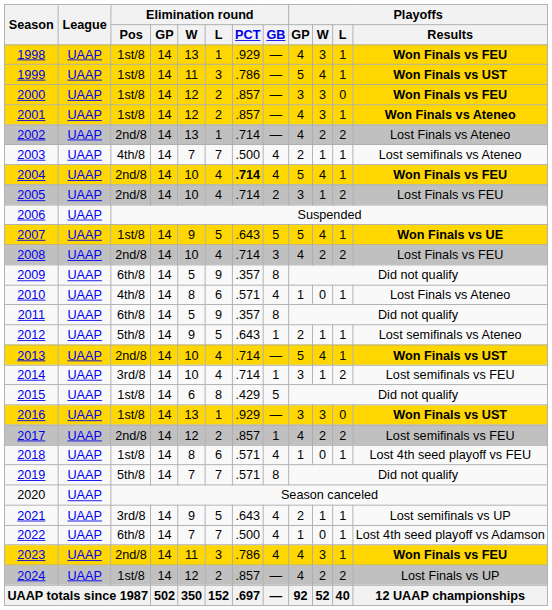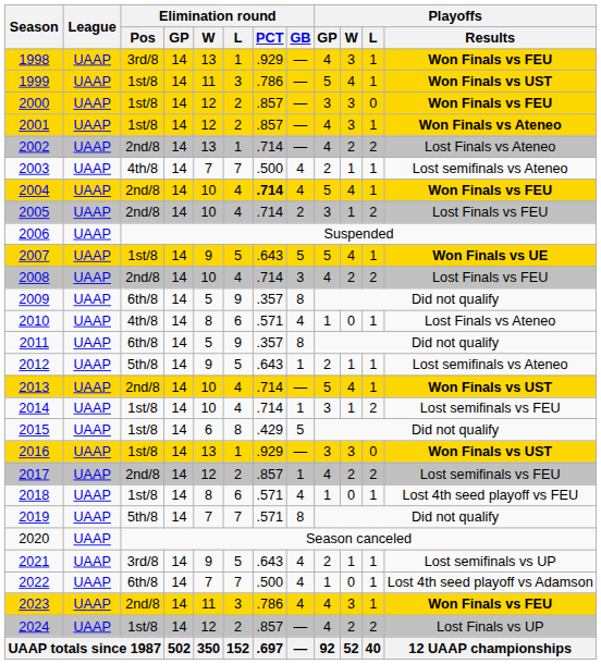1998 | Elimination round / Pos: 1st/8 -> 3rd/8
2014 | Elimination round / Pos: 3rd/8 -> 1st/8
